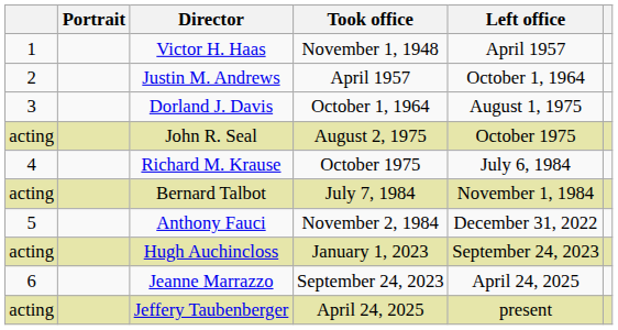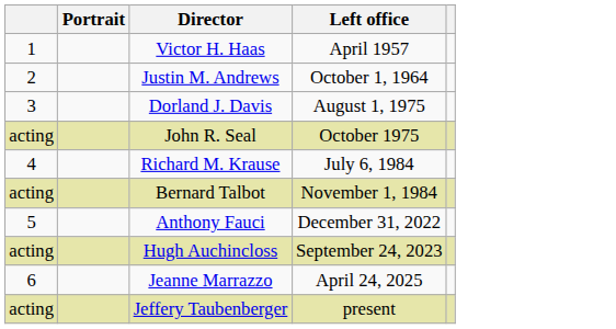- column: Took office | November 1, 1948 | April 1957 | October 1, 1964 | August 2, 1975 | October 1975 | July 7, 1984 | November 2, 1984 | January 1, 2023 | September 24, 2023 | April 24, 2025
